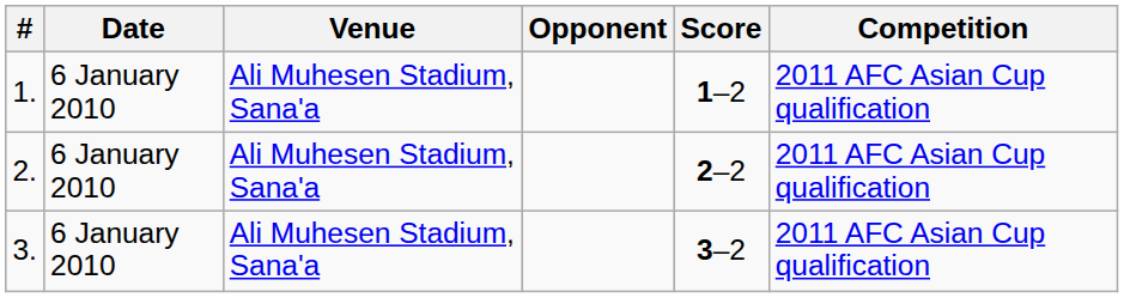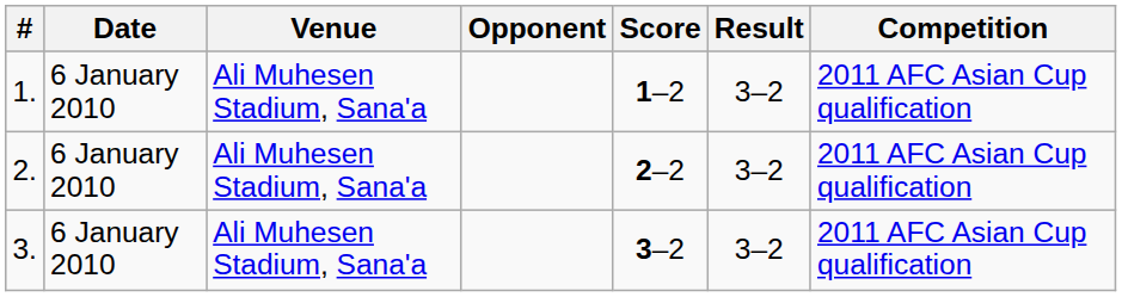+ column: Result | 3–2 | 3–2 | 3–2
